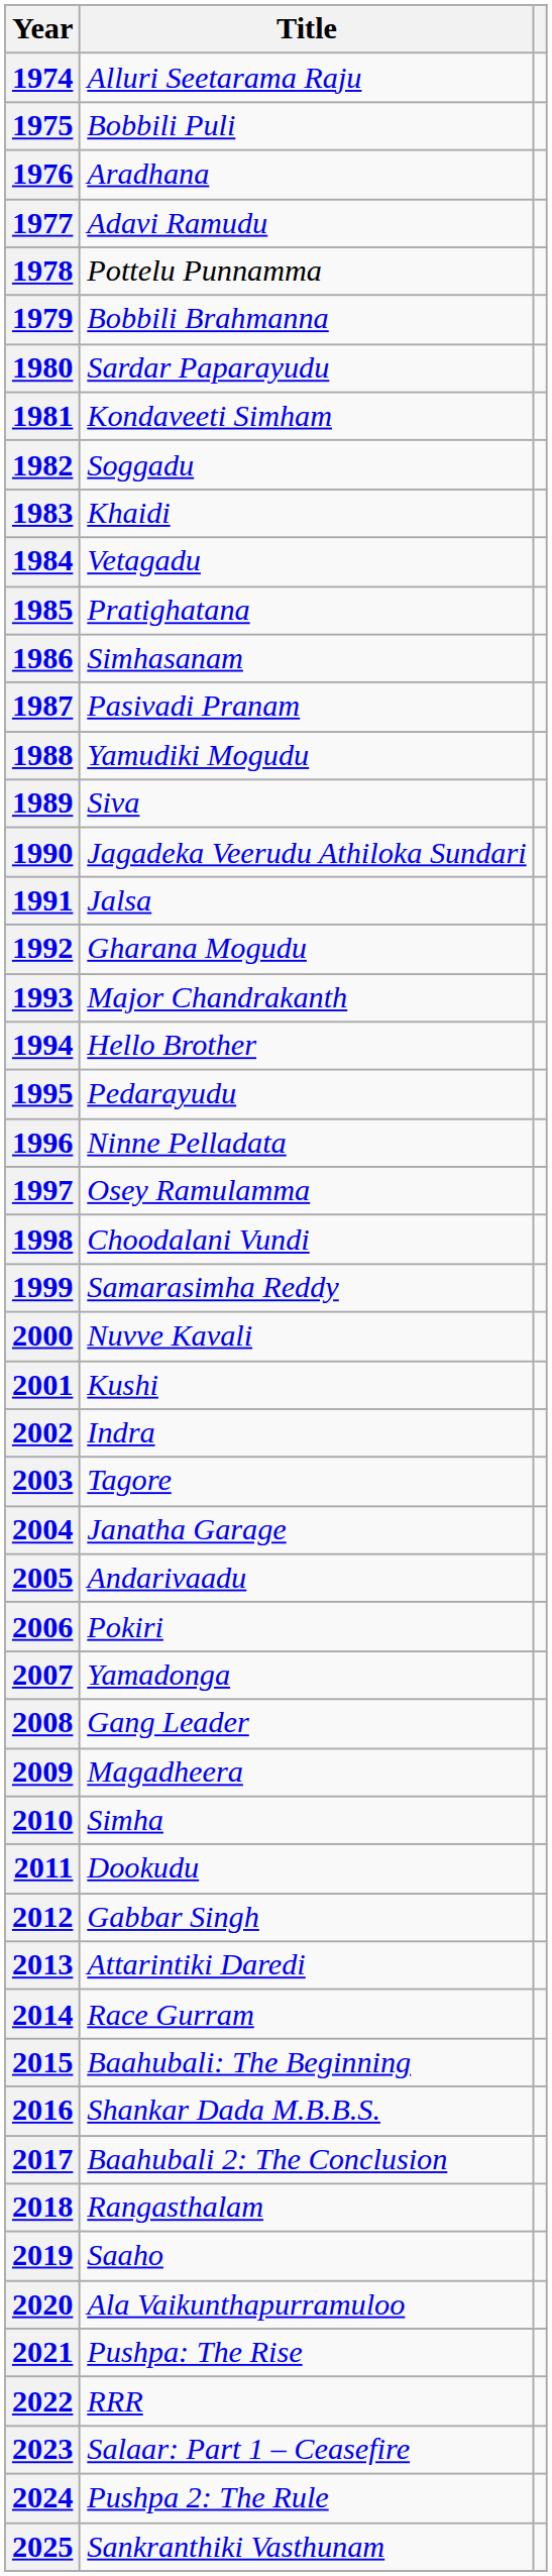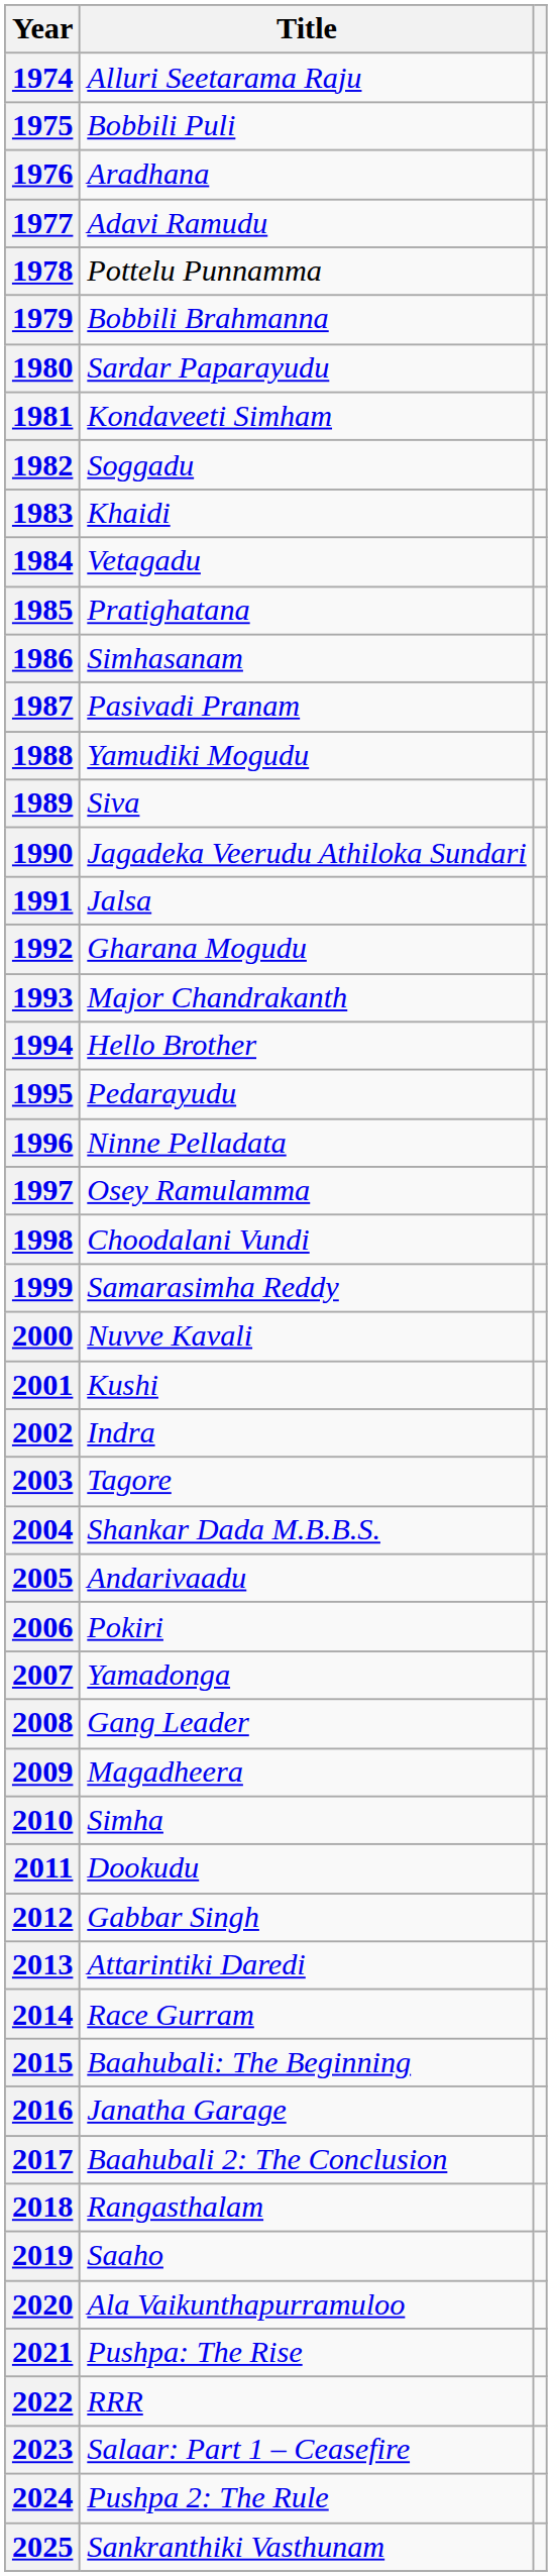2004 | Title: Janatha Garage -> Shankar Dada M.B.B.S.
2016 | Title: Shankar Dada M.B.B.S. -> Janatha Garage
